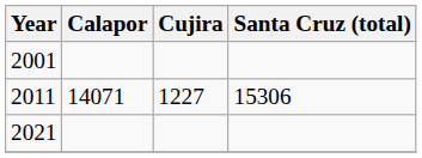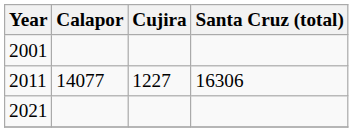2011 | Calapor: 14071 -> 14077
2011 | Santa Cruz (total): 15306 -> 16306
